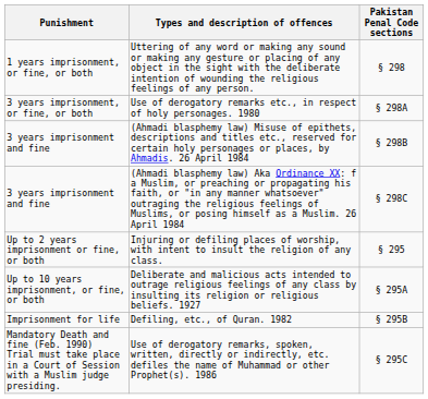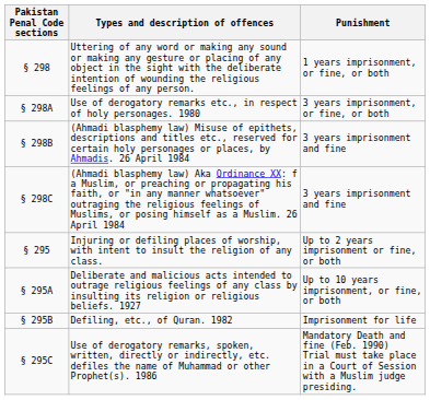columns swapped: Pakistan Penal Code sections <-> Punishment
